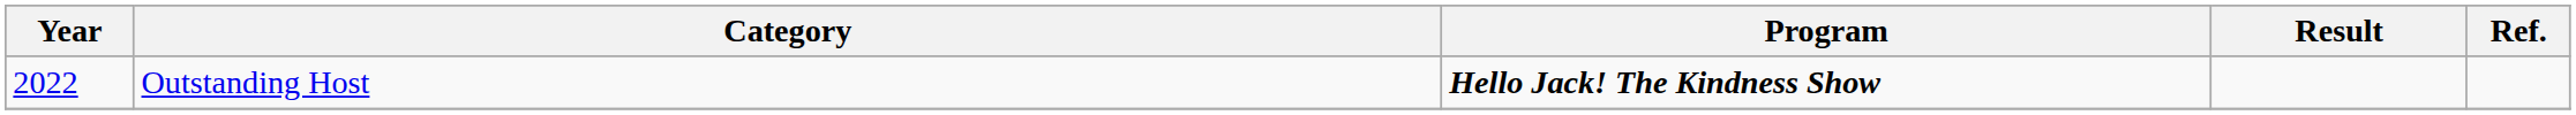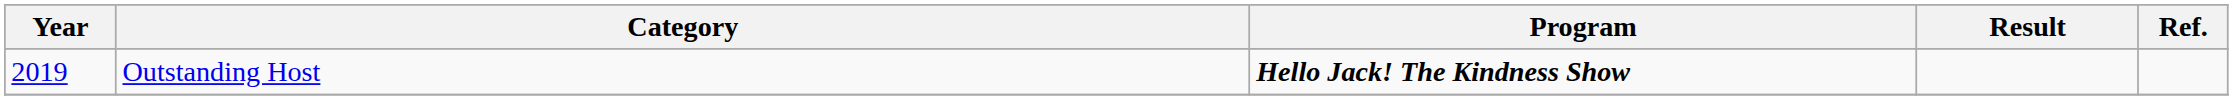Outstanding Host | Year: 2022 -> 2019
